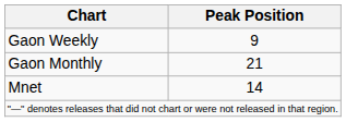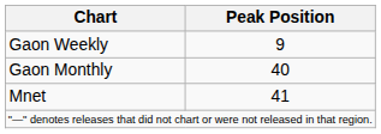Gaon Monthly | Peak Position: 21 -> 40
Mnet | Peak Position: 14 -> 41
